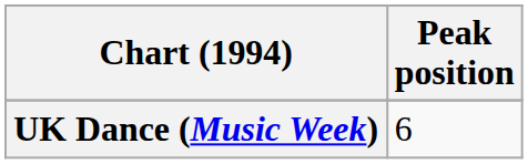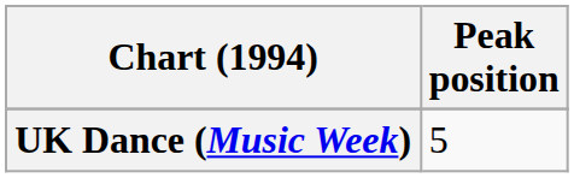UK Dance (Music Week) | Peak position: 6 -> 5
